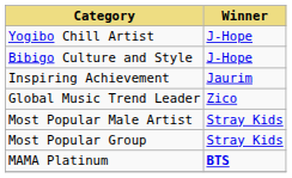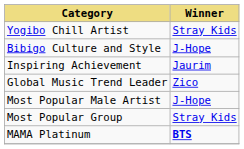Yogibo Chill Artist | Winner: J-Hope -> Stray Kids
Most Popular Male Artist | Winner: Stray Kids -> J-Hope
